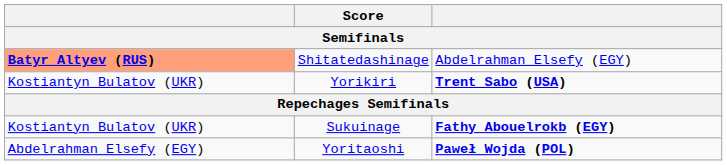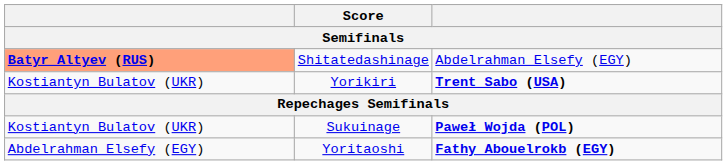Sukuinage | column 3: Fathy Abouelrokb (EGY) -> Paweł Wojda (POL)
Yoritaoshi | column 3: Paweł Wojda (POL) -> Fathy Abouelrokb (EGY)
